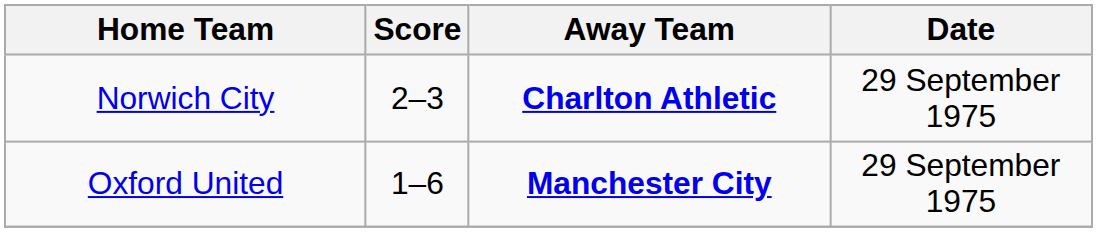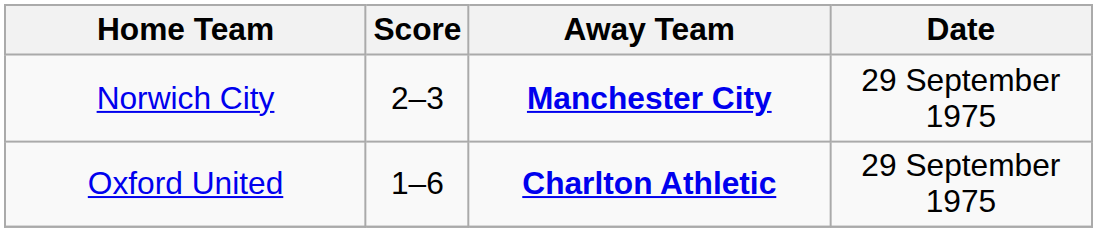Norwich City | Away Team: Charlton Athletic -> Manchester City
Oxford United | Away Team: Manchester City -> Charlton Athletic
